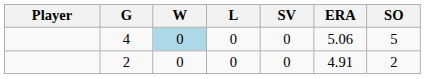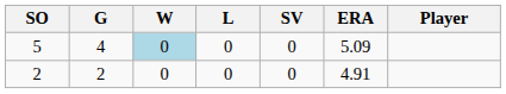columns swapped: Player <-> SO
4 | ERA: 5.06 -> 5.09
